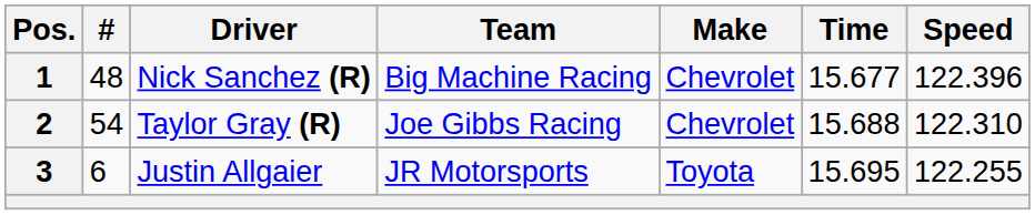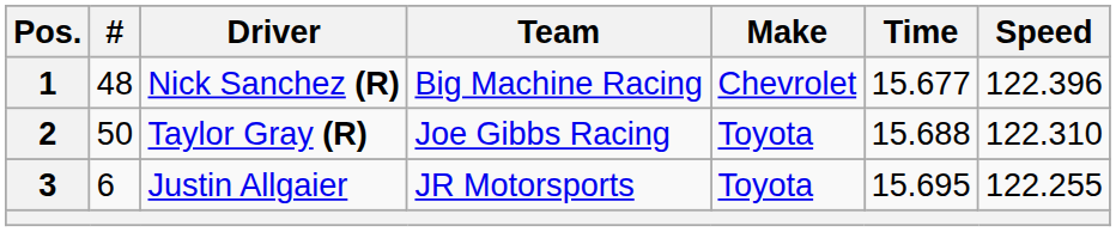2 | #: 54 -> 50
2 | Make: Chevrolet -> Toyota
